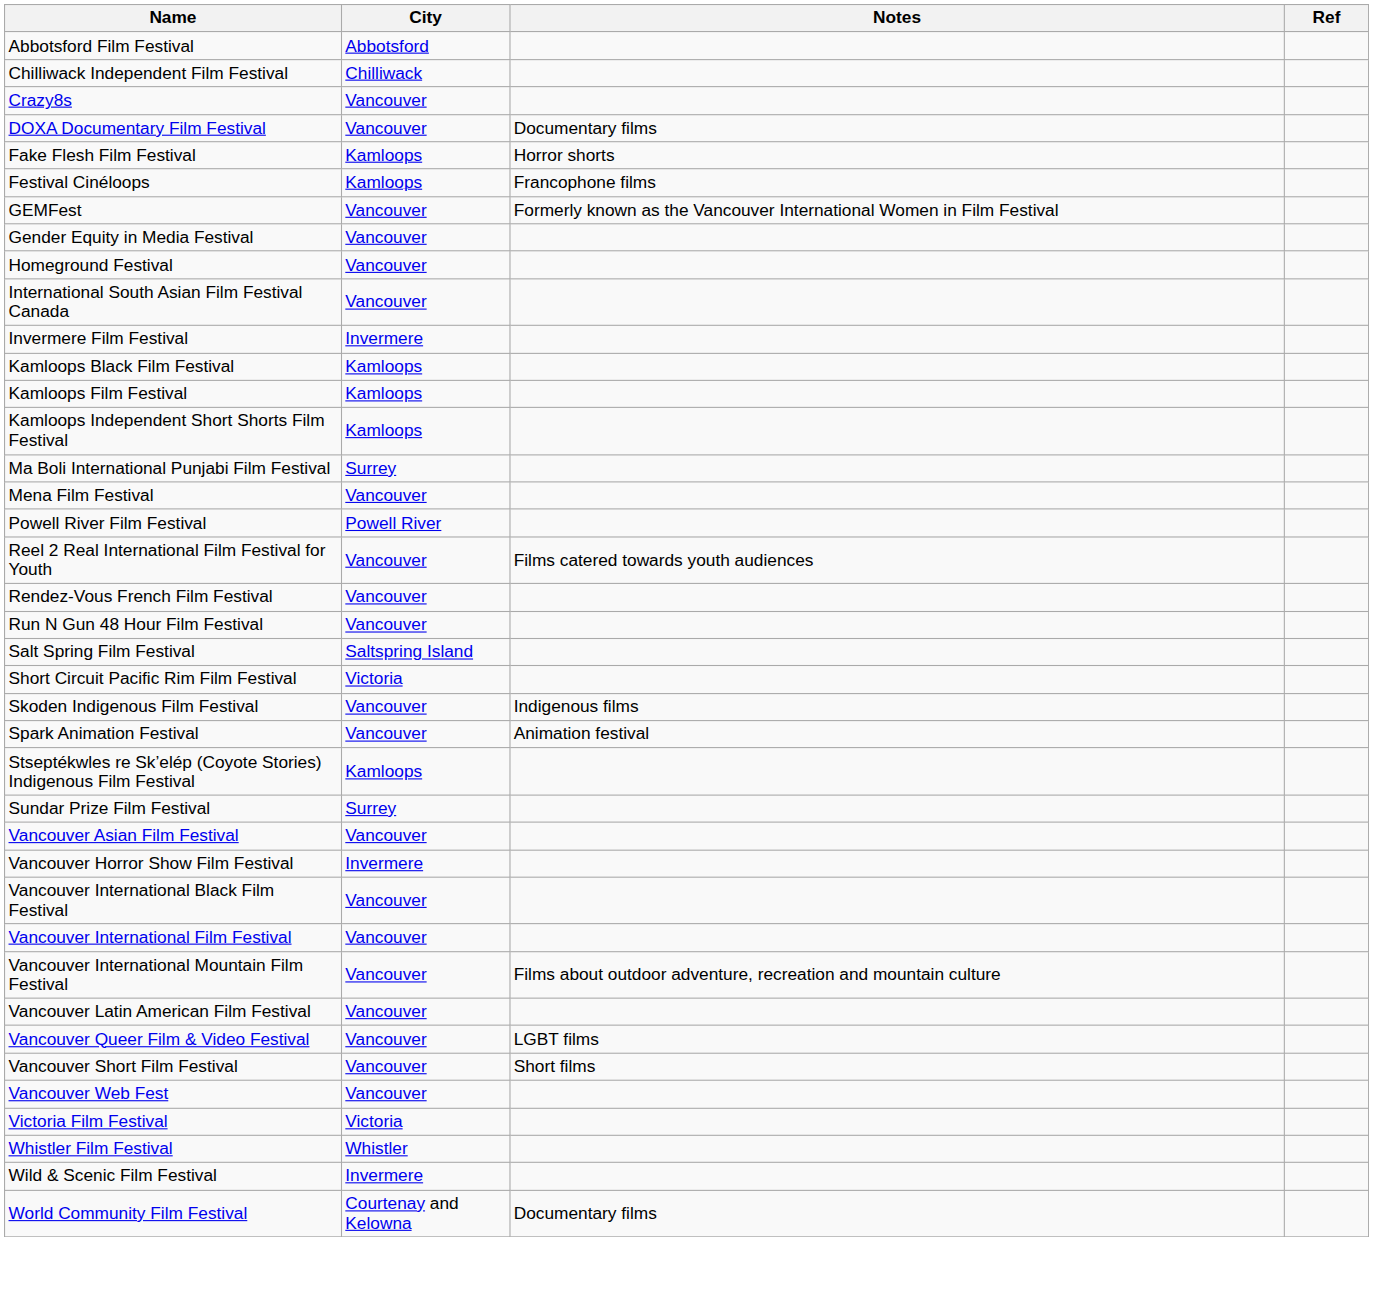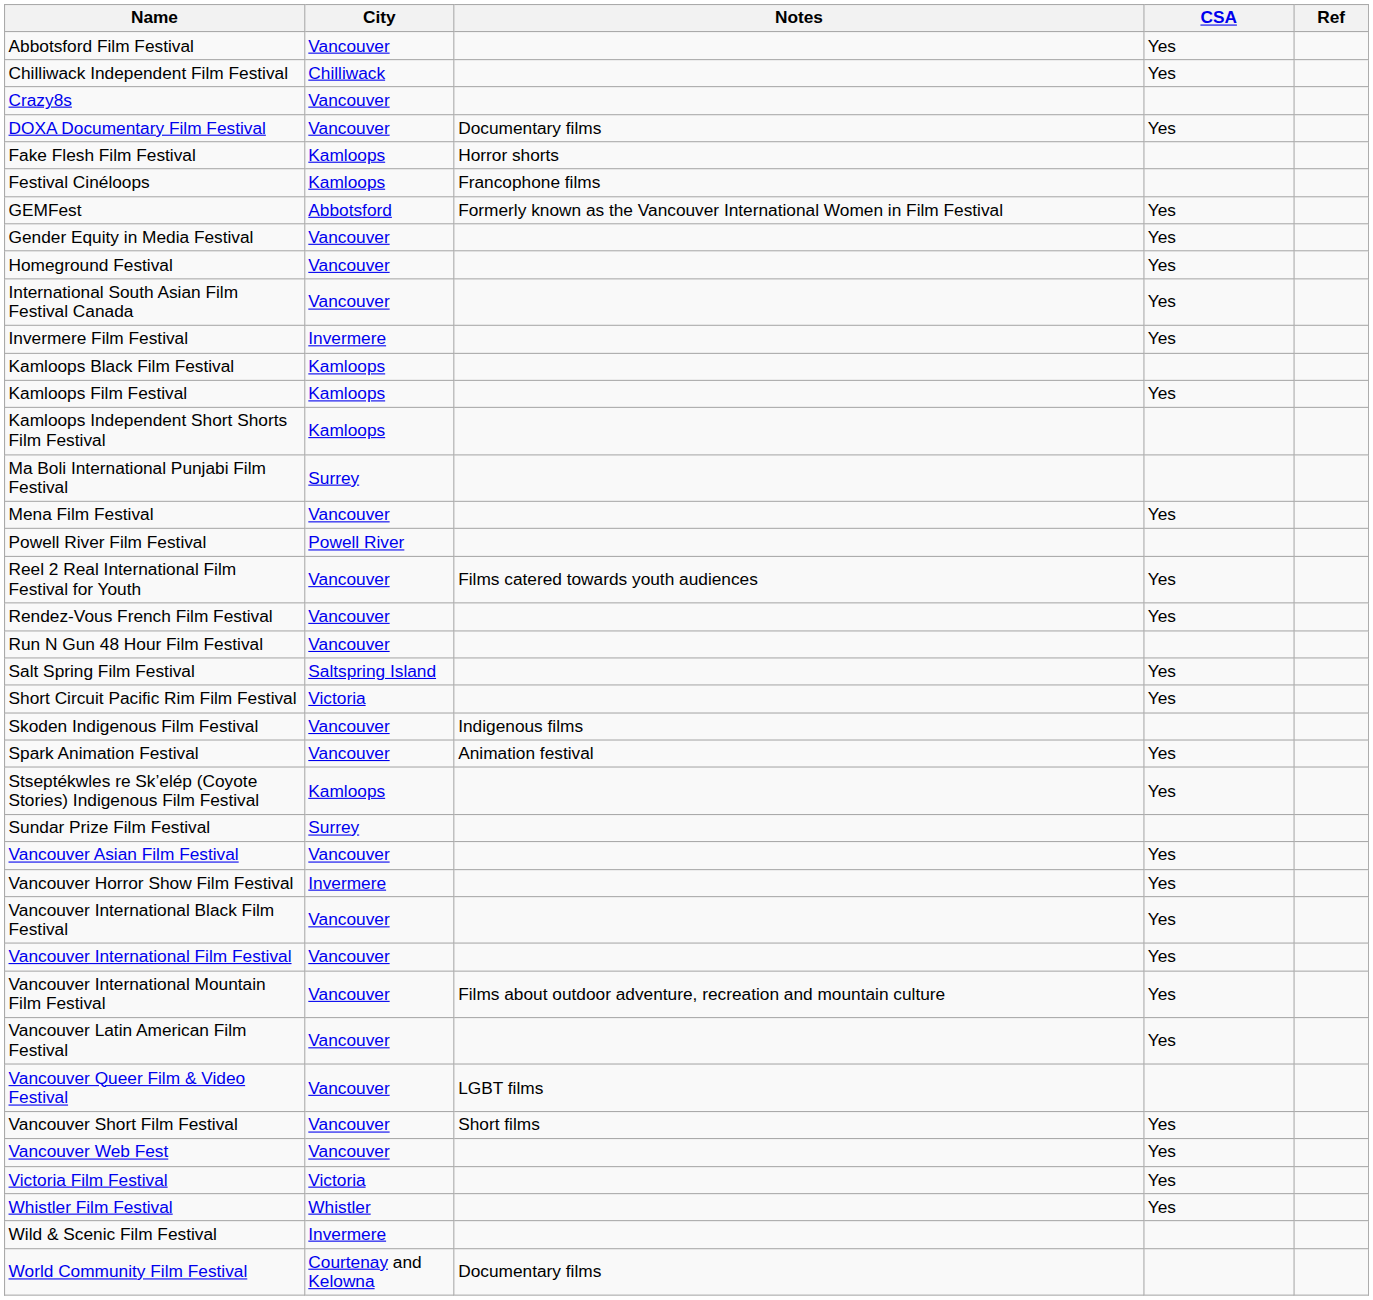+ column: CSA | Yes | Yes | Yes | Yes | Yes | Yes | Yes | Yes | Yes | Yes | Yes | Yes | Yes | Yes | Yes | Yes | Yes | Yes | Yes | Yes | Yes | Yes | Yes | Yes | Yes | Yes
Abbotsford Film Festival | City: Abbotsford -> Vancouver
GEMFest | City: Vancouver -> Abbotsford
